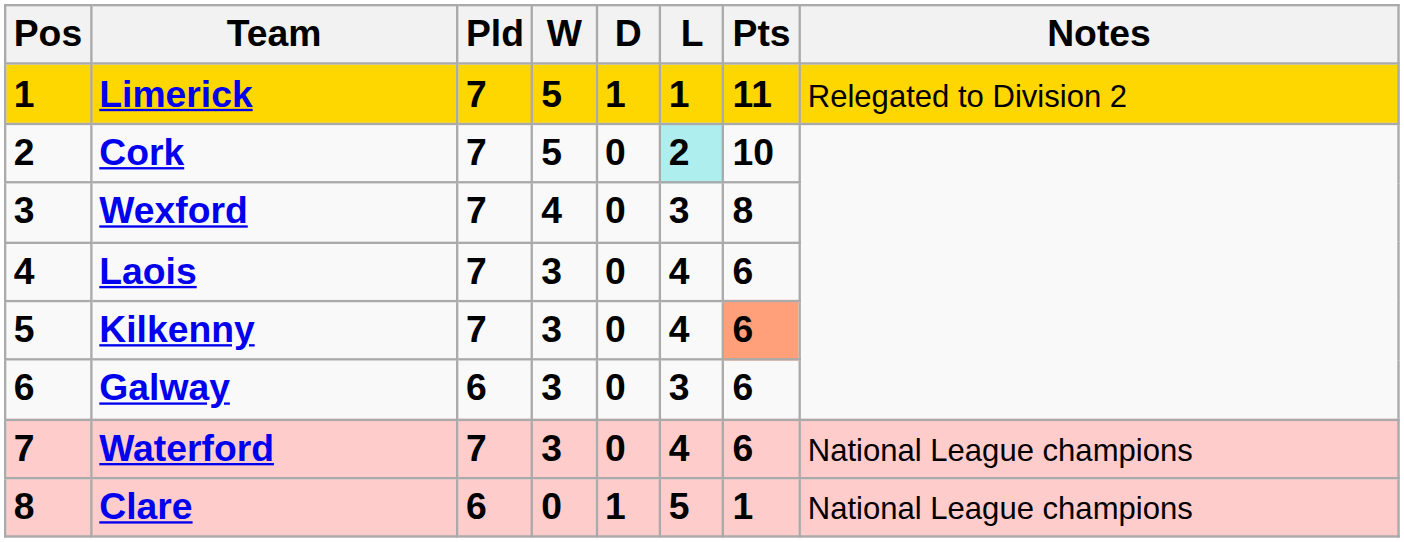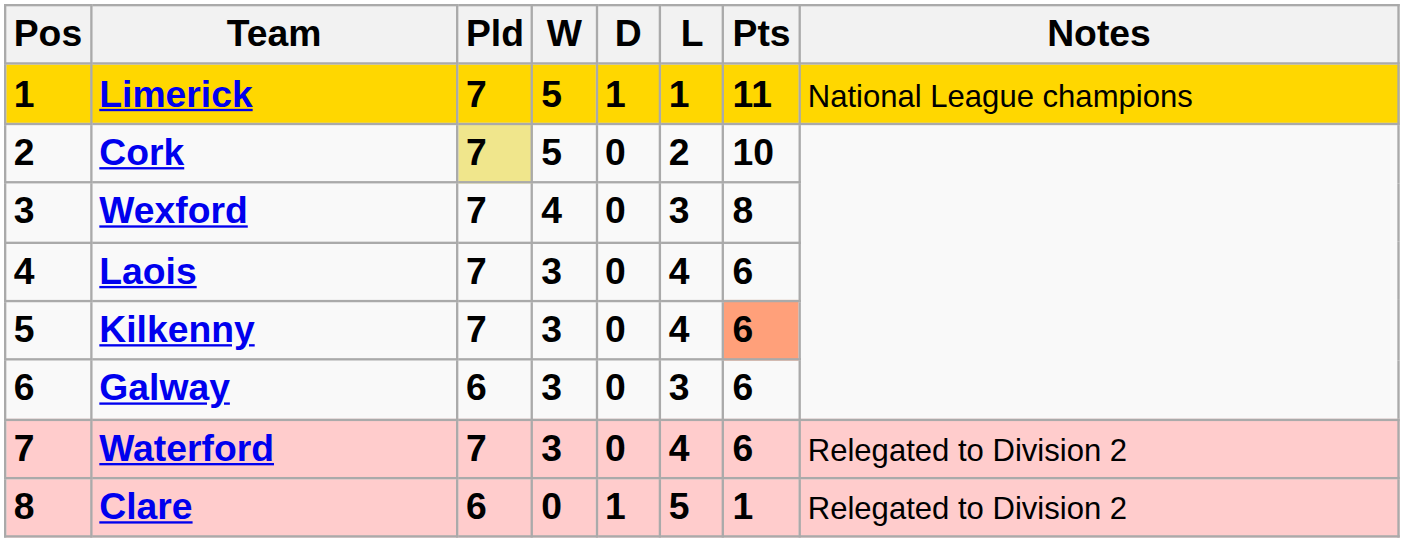Limerick | Notes: Relegated to Division 2 -> National League champions
Cork | Pld: no background -> khaki background
Cork | L: paleturquoise background -> no background
Waterford | Notes: National League champions -> Relegated to Division 2
Clare | Notes: National League champions -> Relegated to Division 2
